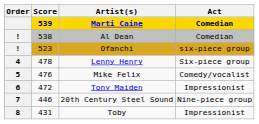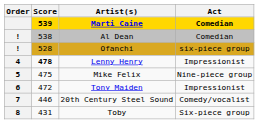Ofanchi | Score: 523 -> 528
Lenny Henry | Score: normal -> bold
Lenny Henry | Act: Six-piece group -> Impressionist
Mike Felix | Score: 476 -> 475
Mike Felix | Act: Comedy/vocalist -> Nine-piece group
20th Century Steel Sound | Act: Nine-piece group -> Comedy/vocalist
Toby | Act: Impressionist -> Six-piece group
